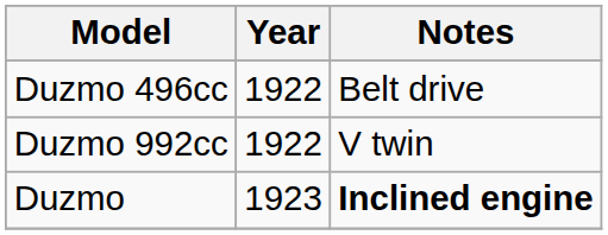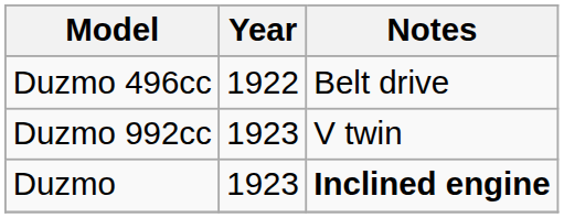Duzmo 992cc | Year: 1922 -> 1923
